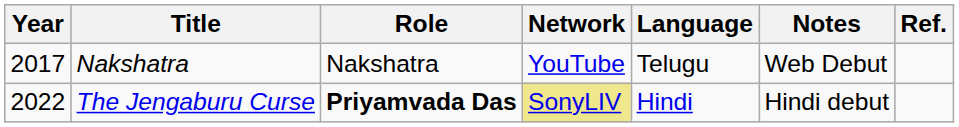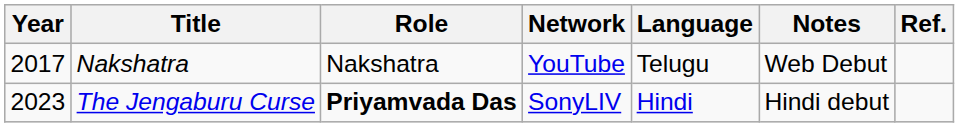The Jengaburu Curse | Year: 2022 -> 2023
The Jengaburu Curse | Network: khaki background -> no background
